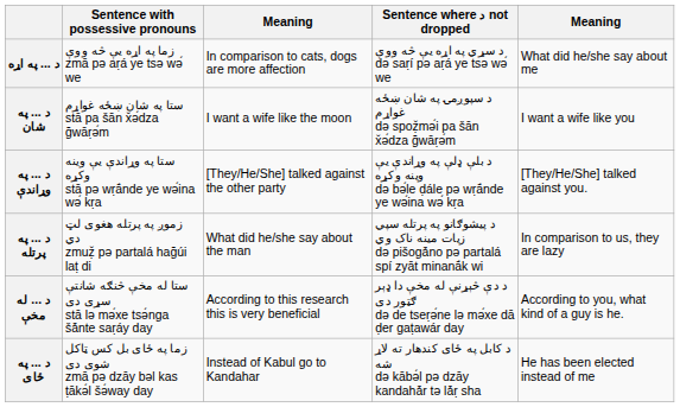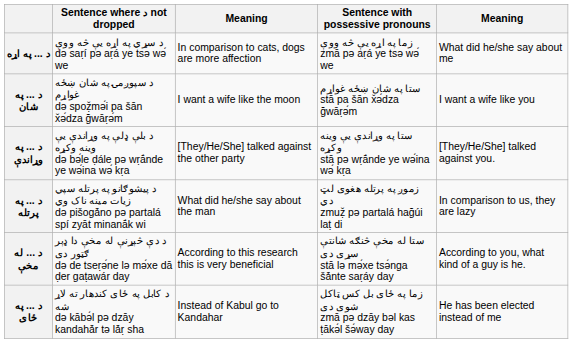columns swapped: Sentence where د not dropped <-> Sentence with possessive pronouns
